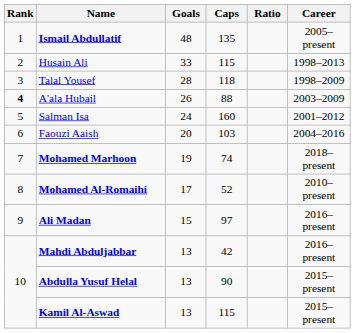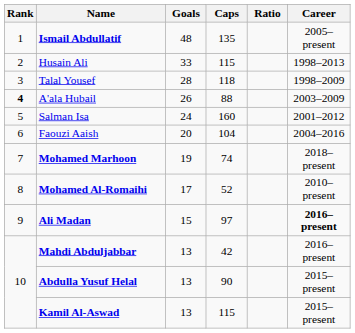Faouzi Aaish | Caps: 103 -> 104
Ali Madan | Career: normal -> bold
